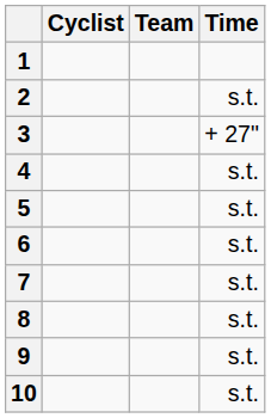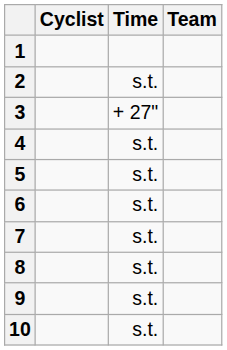columns swapped: Team <-> Time
